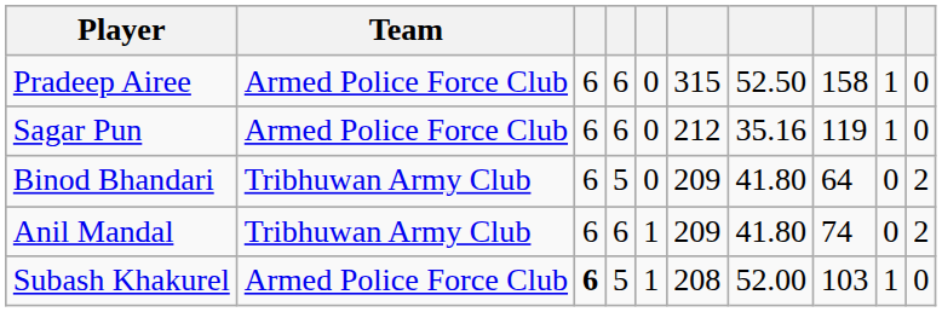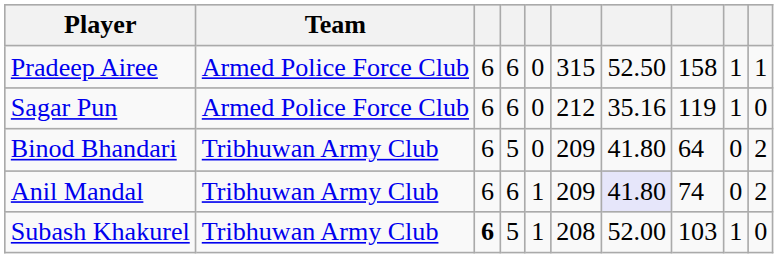Pradeep Airee | column 10: 0 -> 1
Anil Mandal | column 7: no background -> lavender background
Subash Khakurel | Team: Armed Police Force Club -> Tribhuwan Army Club
